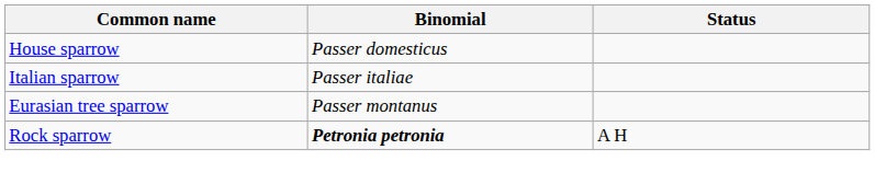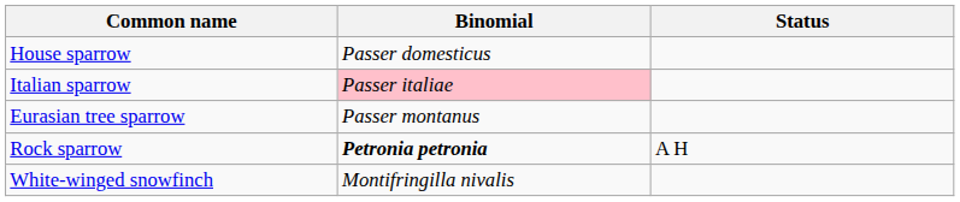Italian sparrow | Binomial: no background -> pink background
+ row: White-winged snowfinch | Montifringilla nivalis
